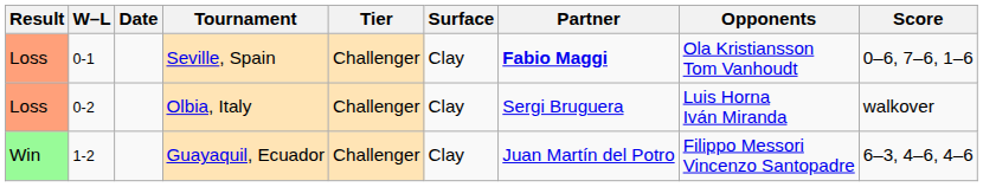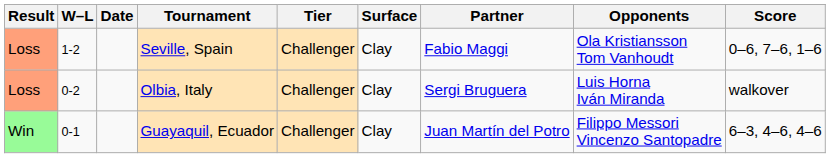Seville, Spain | W–L: 0-1 -> 1-2
Seville, Spain | Partner: bold -> normal
Guayaquil, Ecuador | W–L: 1-2 -> 0-1
